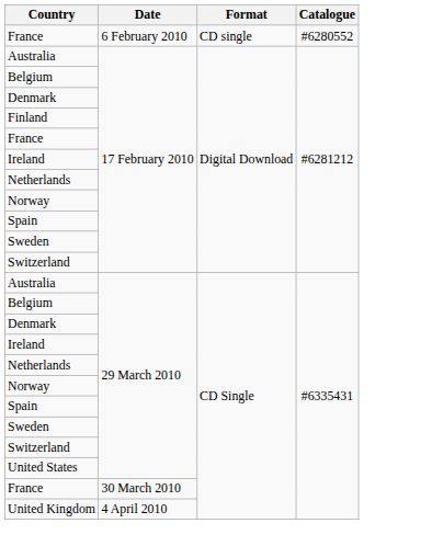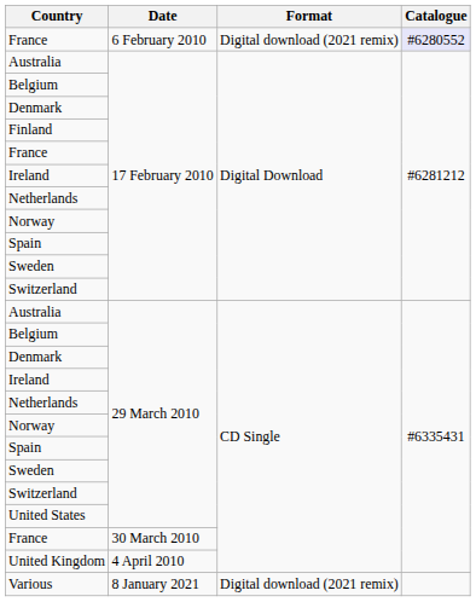France / 6 February 2010 | Format: CD single -> Digital download (2021 remix)
France / 6 February 2010 | Catalogue: no background -> lavender background
+ row: Various | 8 January 2021 | Digital download (2021 remix)
